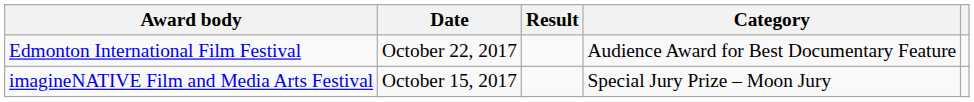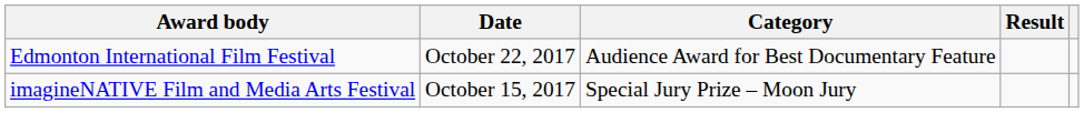columns swapped: Category <-> Result
